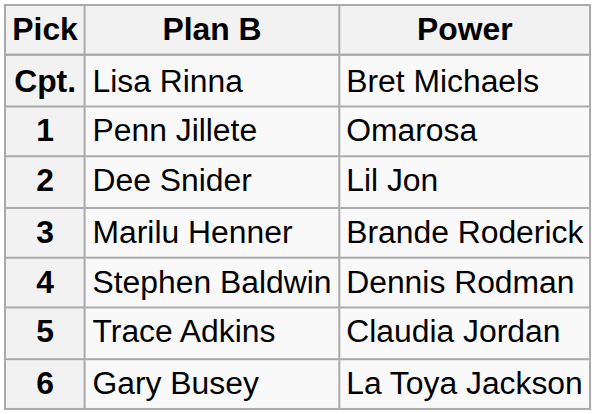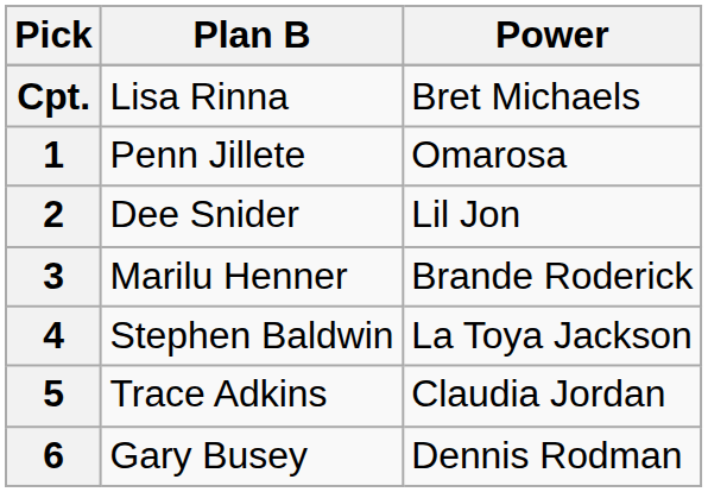4 | Power: Dennis Rodman -> La Toya Jackson
6 | Power: La Toya Jackson -> Dennis Rodman
